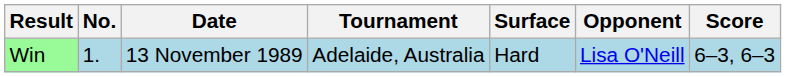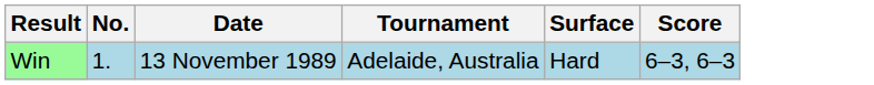- column: Opponent | Lisa O'Neill
